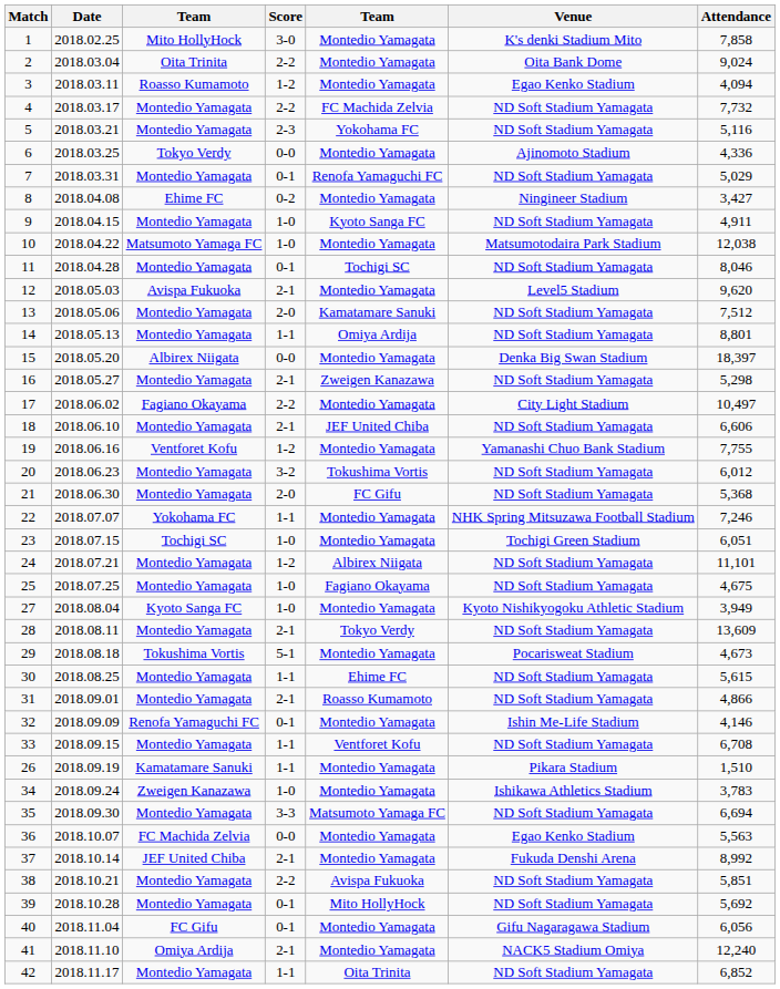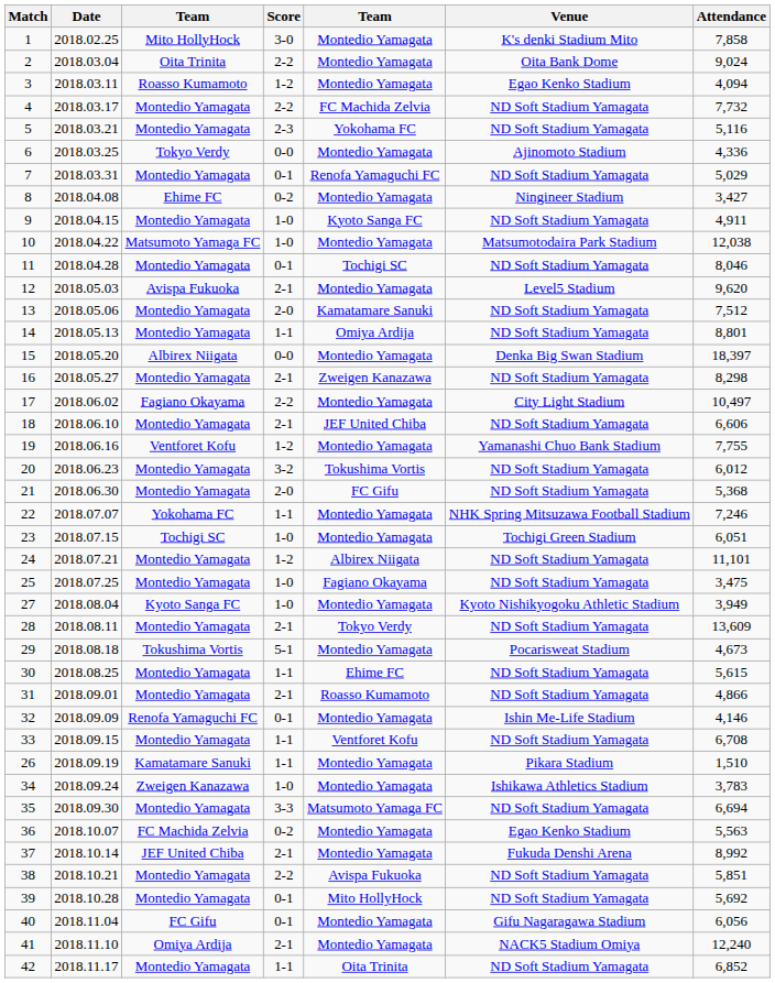16 | Attendance: 5,298 -> 8,298
25 | Attendance: 4,675 -> 3,475
36 | Score: 0-0 -> 0-2
